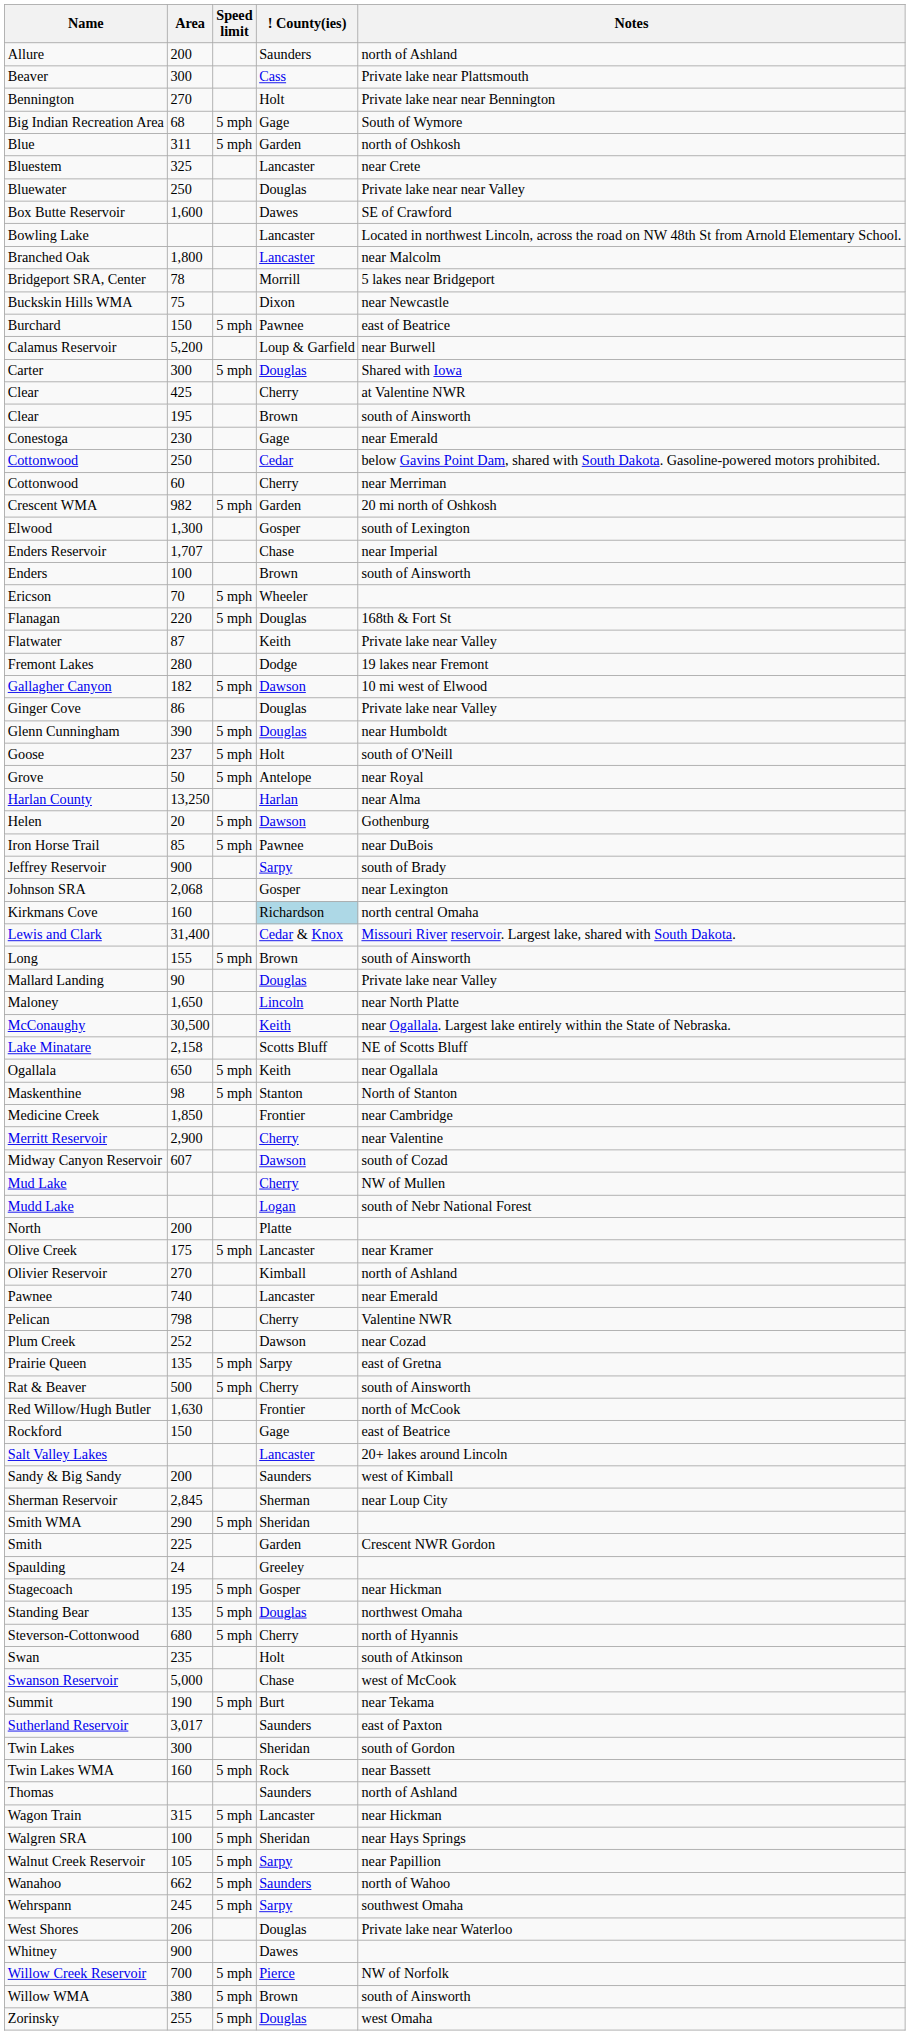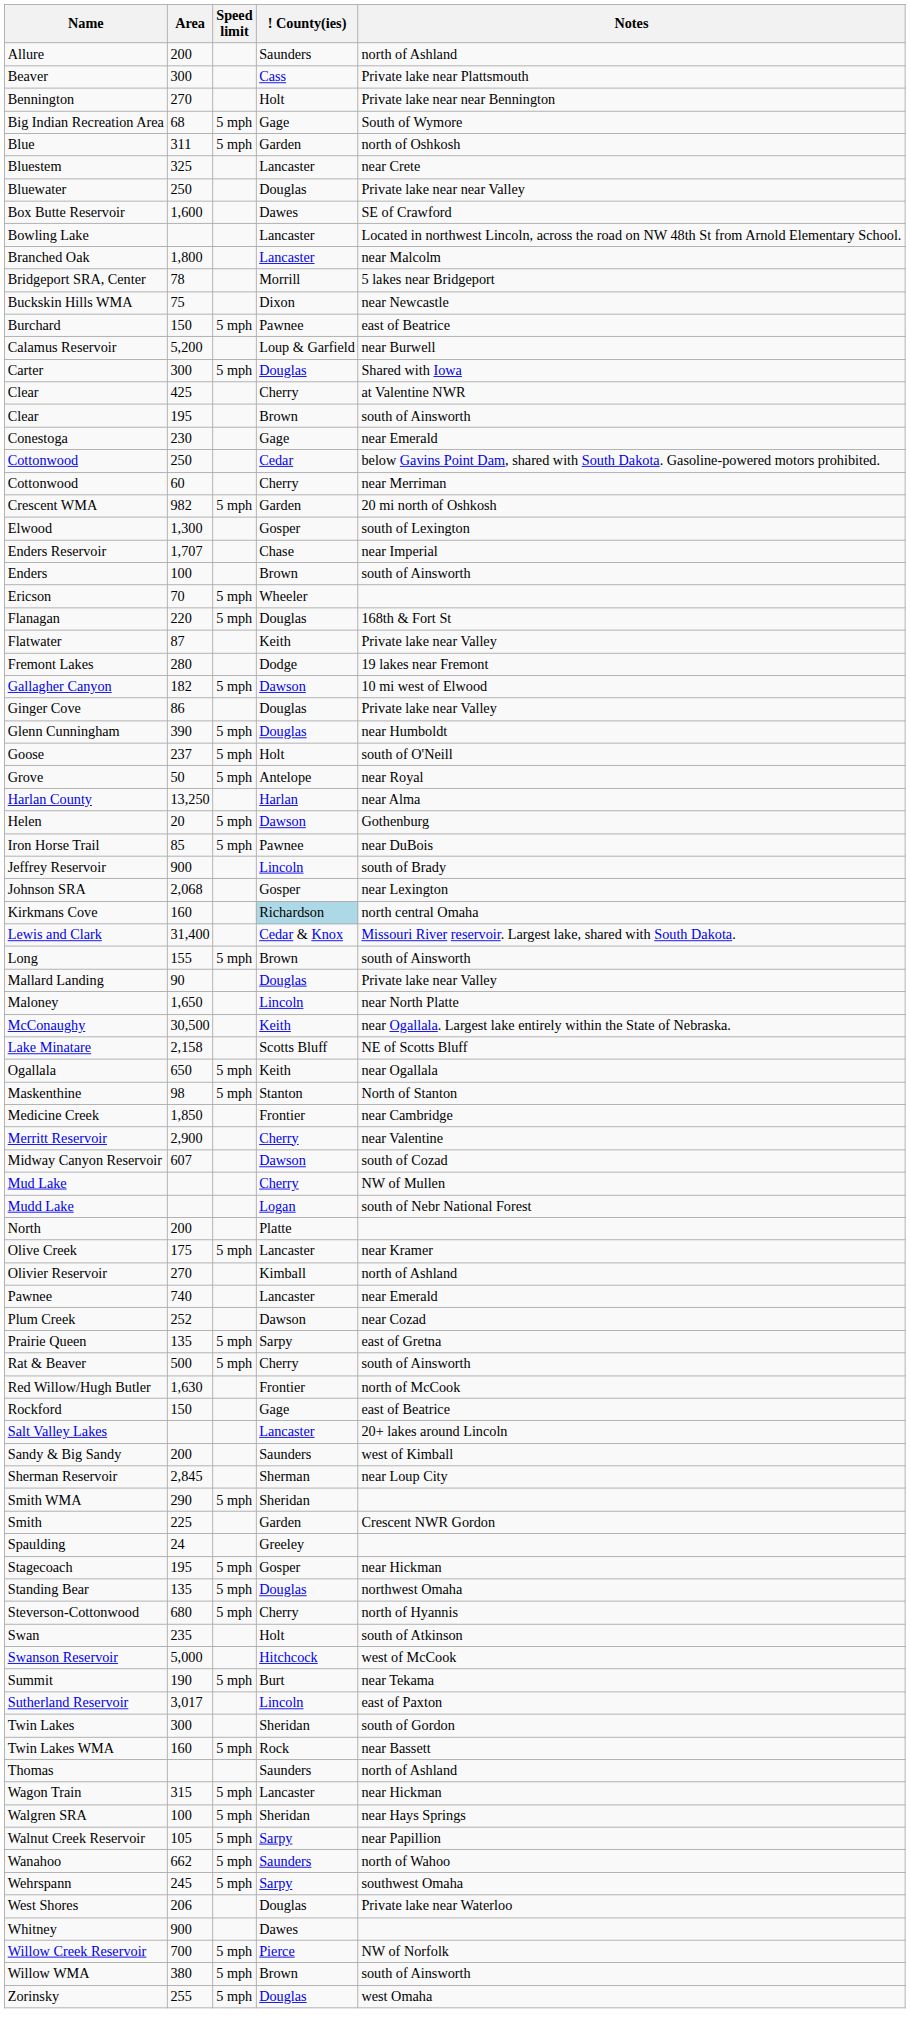Jeffrey Reservoir | ! County(ies): Sarpy -> Lincoln
- row: Pelican | 798 | Cherry | Valentine NWR
Swanson Reservoir | ! County(ies): Chase -> Hitchcock
Sutherland Reservoir | ! County(ies): Saunders -> Lincoln
